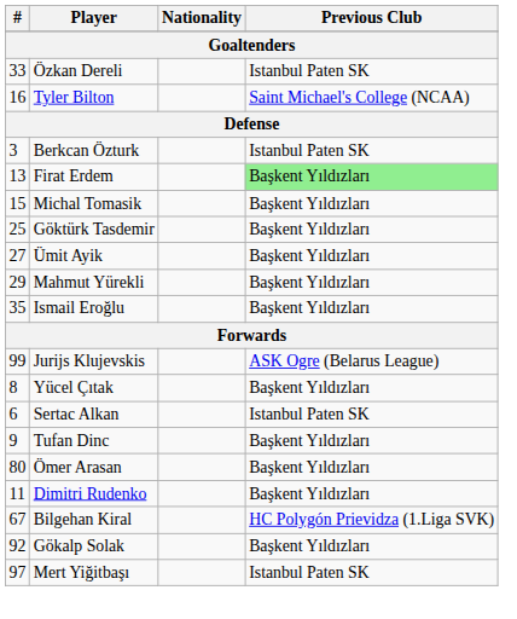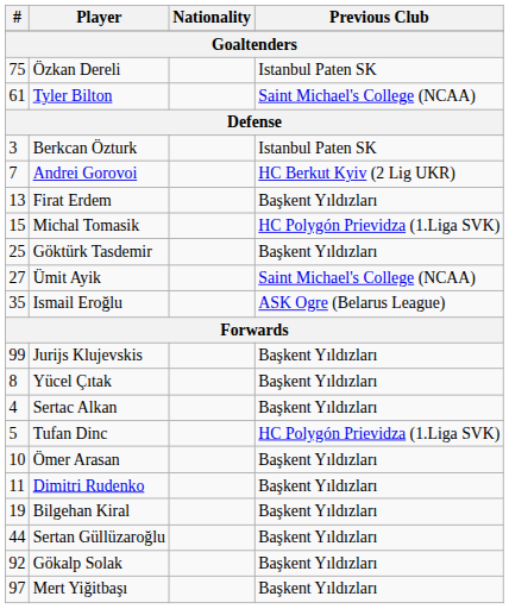Özkan Dereli | #: 33 -> 75
Tyler Bilton | #: 16 -> 61
+ row: 7 | Andrei Gorovoi | HC Berkut Kyiv (2 Lig UKR)
Firat Erdem | Previous Club: lightgreen background -> no background
Michal Tomasik | Previous Club: Başkent Yıldızları -> HC Polygón Prievidza (1.Liga SVK)
Ümit Ayik | Previous Club: Başkent Yıldızları -> Saint Michael's College (NCAA)
- row: 29 | Mahmut Yürekli | Başkent Yıldızları
Ismail Eroğlu | Previous Club: Başkent Yıldızları -> ASK Ogre (Belarus League)
Jurijs Klujevskis | Previous Club: ASK Ogre (Belarus League) -> Başkent Yıldızları
Sertac Alkan | #: 6 -> 4
Sertac Alkan | Previous Club: Istanbul Paten SK -> Başkent Yıldızları
Tufan Dinc | #: 9 -> 5
Tufan Dinc | Previous Club: Başkent Yıldızları -> HC Polygón Prievidza (1.Liga SVK)
Ömer Arasan | #: 80 -> 10
Bilgehan Kiral | #: 67 -> 19
Bilgehan Kiral | Previous Club: HC Polygón Prievidza (1.Liga SVK) -> Başkent Yıldızları
+ row: 44 | Sertan Güllüzaroğlu | Başkent Yıldızları
Mert Yiğitbaşı | Previous Club: Istanbul Paten SK -> Başkent Yıldızları
